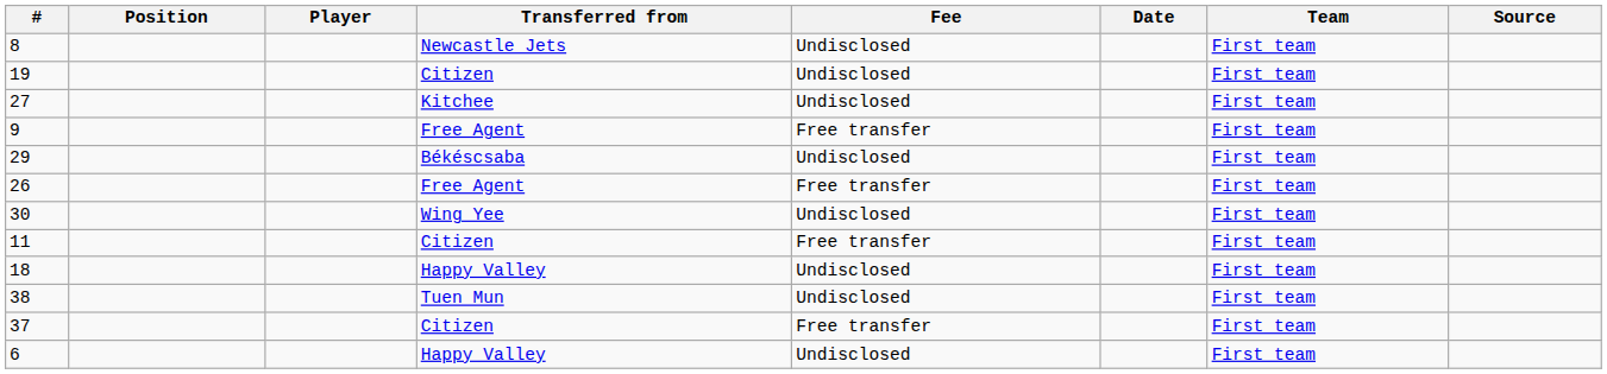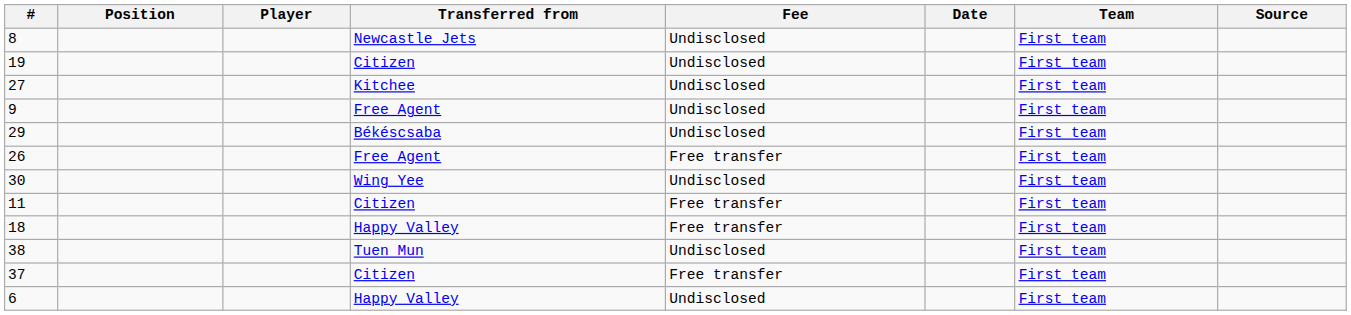9 | Fee: Free transfer -> Undisclosed
18 | Fee: Undisclosed -> Free transfer
